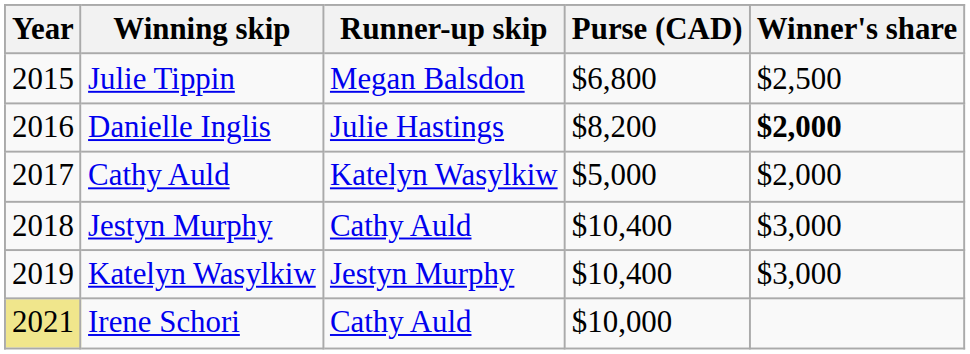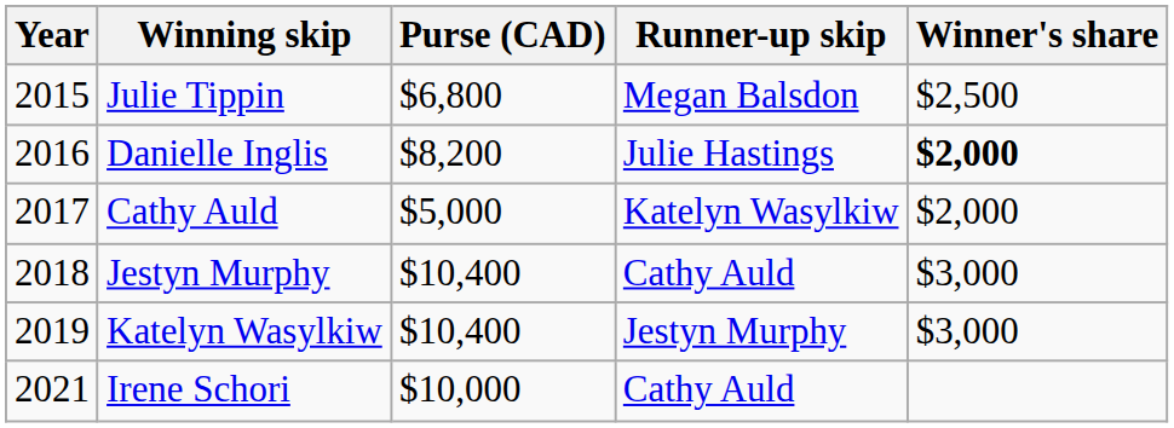columns swapped: Runner-up skip <-> Purse (CAD)
Irene Schori | Year: khaki background -> no background
